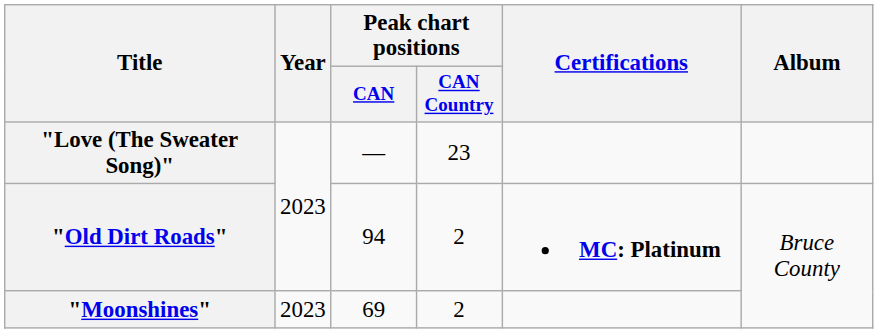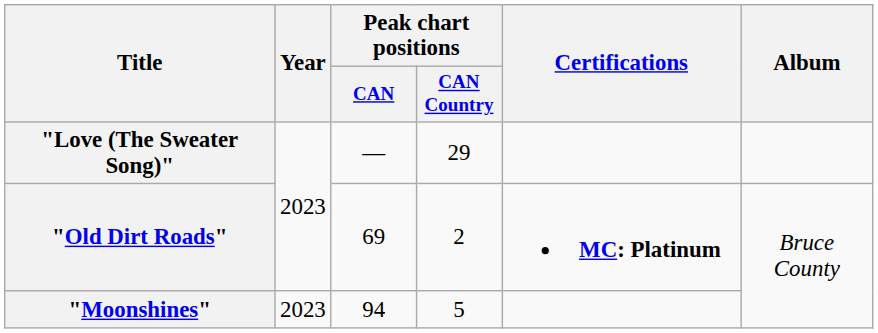"Love (The Sweater Song)" | Peak chart positions / CAN Country: 23 -> 29
"Old Dirt Roads" | Peak chart positions / CAN: 94 -> 69
"Moonshines" | Peak chart positions / CAN: 69 -> 94
"Moonshines" | Peak chart positions / CAN Country: 2 -> 5
